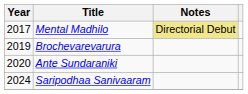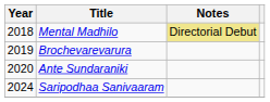Mental Madhilo | Year: 2017 -> 2018
